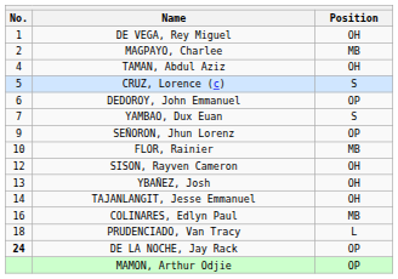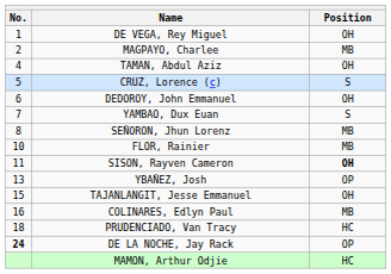DEDOROY, John Emmanuel | Position: OP -> OH
SEÑORON, Jhun Lorenz | No.: 9 -> 8
SEÑORON, Jhun Lorenz | Position: OP -> MB
SISON, Rayven Cameron | No.: 12 -> 11
SISON, Rayven Cameron | Position: normal -> bold
YBAÑEZ, Josh | Position: OH -> OP
TAJANLANGIT, Jesse Emmanuel | No.: 14 -> 15
PRUDENCIADO, Van Tracy | Position: L -> HC
MAMON, Arthur Odjie | Position: OP -> HC
